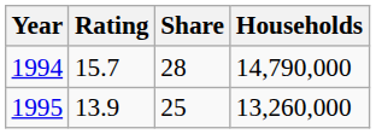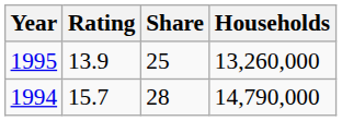rows swapped: 1994 <-> 1995
